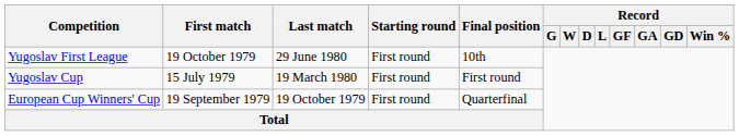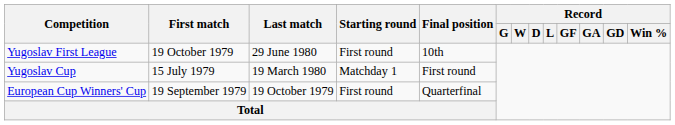Yugoslav Cup | Starting round: First round -> Matchday 1
